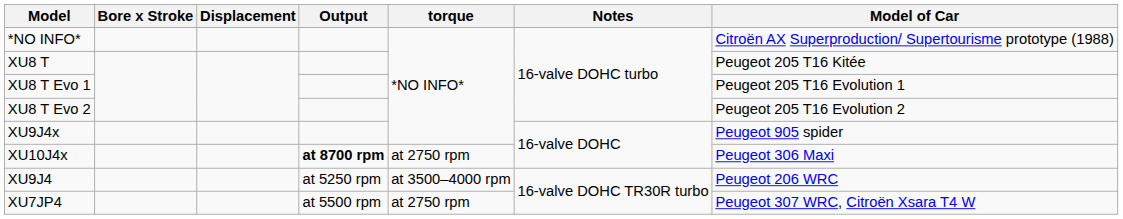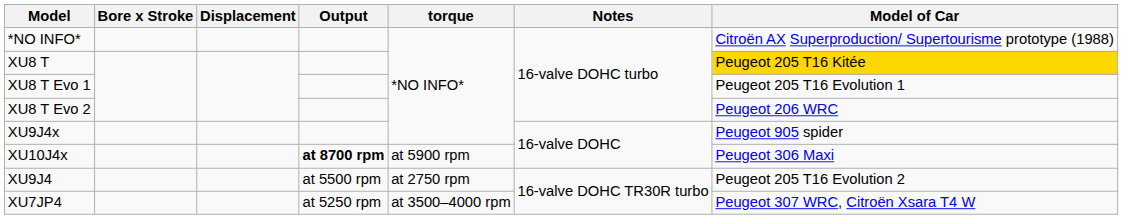XU8 T | Model of Car: no background -> gold background
XU8 T Evo 2 | Model of Car: Peugeot 205 T16 Evolution 2 -> Peugeot 206 WRC
XU10J4x | torque: at 2750 rpm -> at 5900 rpm
XU9J4 | Output: at 5250 rpm -> at 5500 rpm
XU9J4 | torque: at 3500–4000 rpm -> at 2750 rpm
XU9J4 | Model of Car: Peugeot 206 WRC -> Peugeot 205 T16 Evolution 2
XU7JP4 | Output: at 5500 rpm -> at 5250 rpm
XU7JP4 | torque: at 2750 rpm -> at 3500–4000 rpm
